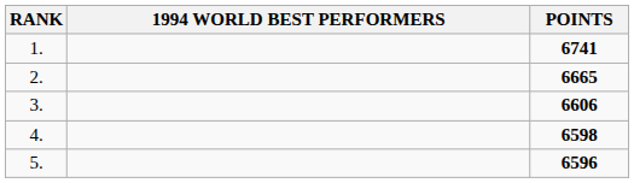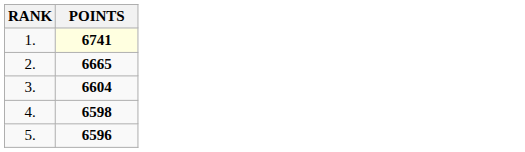- column: 1994 WORLD BEST PERFORMERS
1. | POINTS: no background -> lightyellow background
3. | POINTS: 6606 -> 6604
